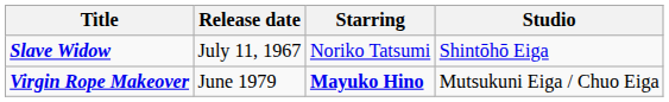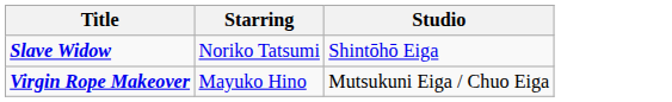- column: Release date | July 11, 1967 | June 1979
Virgin Rope Makeover | Starring: bold -> normal
